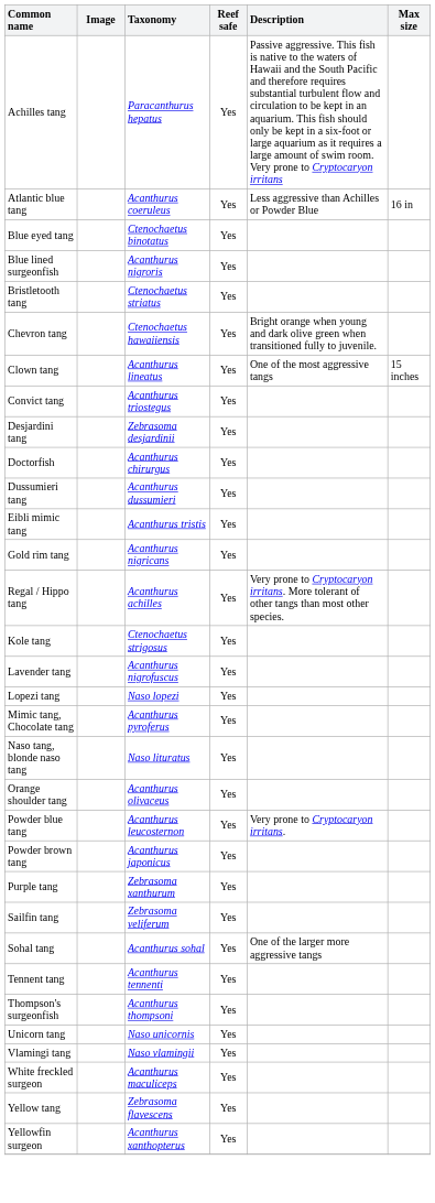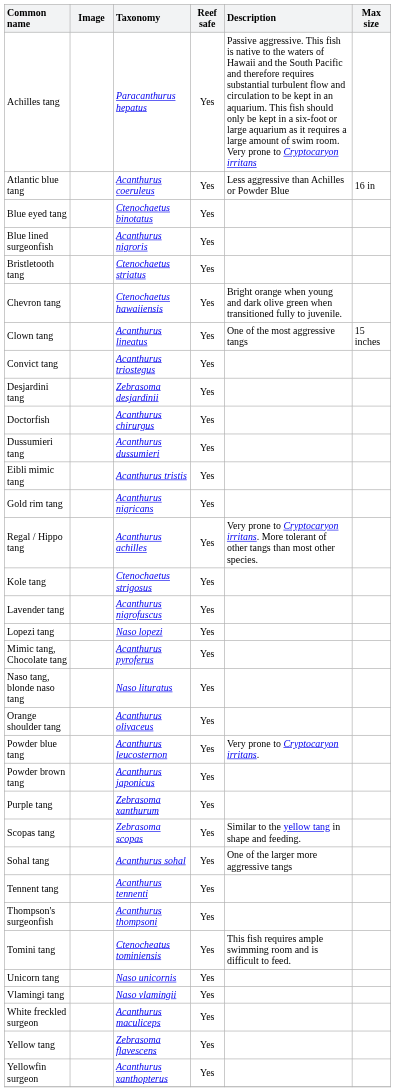- row: Sailfin tang | Zebrasoma veliferum | Yes
+ row: Scopas tang | Zebrasoma scopas | Yes | Similar to the yellow tang in shape and feeding.
+ row: Tomini tang | Ctenocheatus tominiensis | Yes | This fish requires ample swimming room and is difficult to feed.
